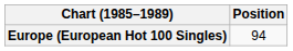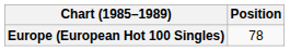Europe (European Hot 100 Singles) | Position: 94 -> 78
